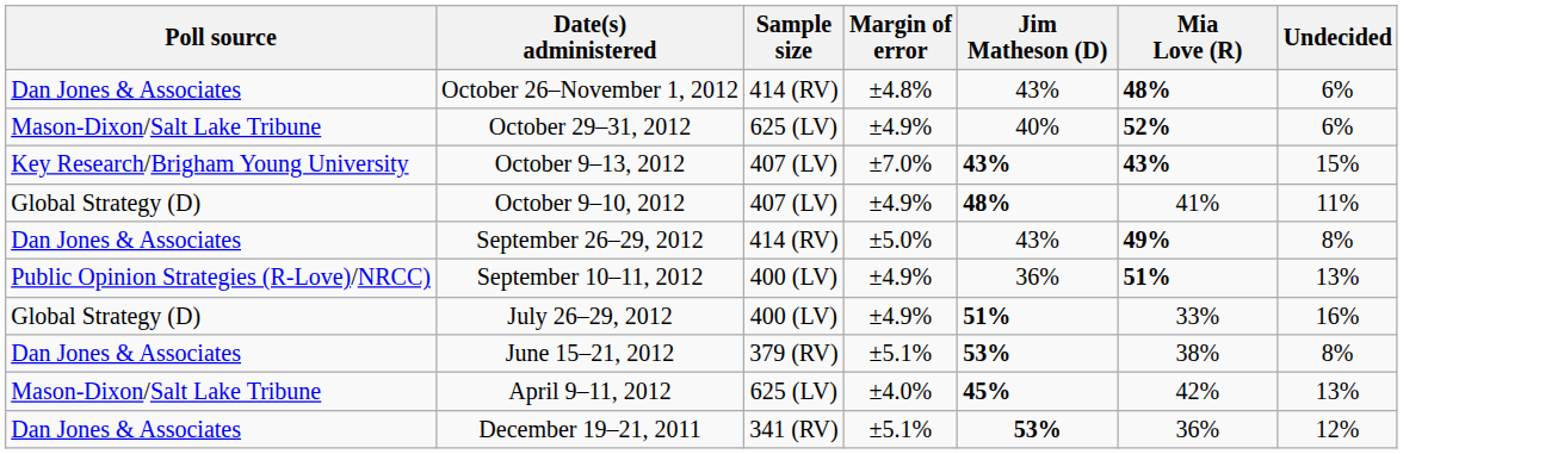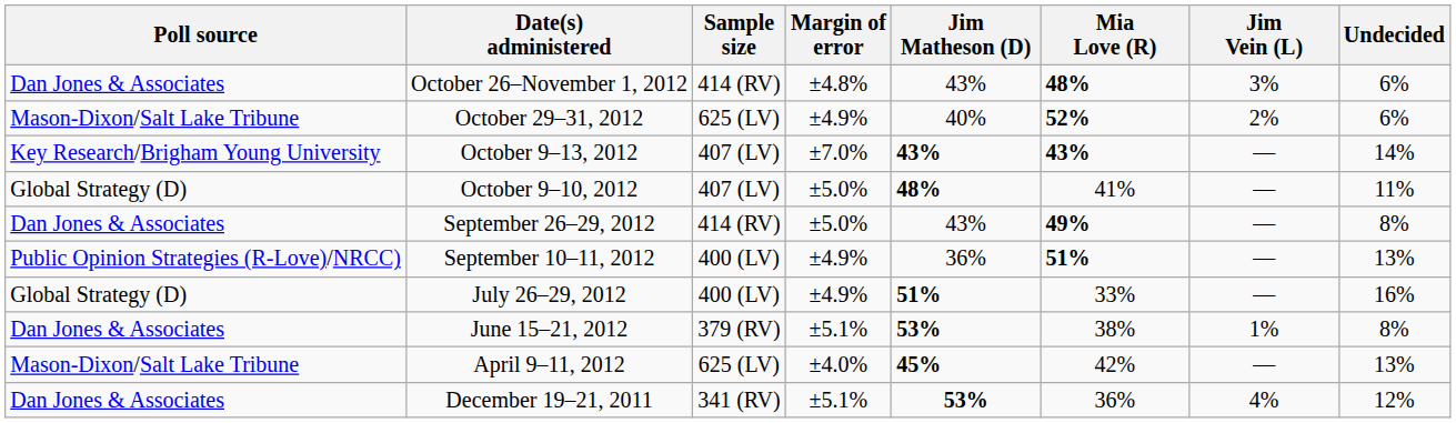+ column: Jim Vein (L) | 3% | 2% | — | — | — | — | — | 1% | — | 4%
October 9–13, 2012 | Undecided: 15% -> 14%
October 9–10, 2012 | Margin of error: ±4.9% -> ±5.0%
